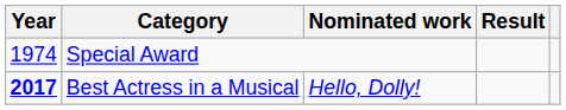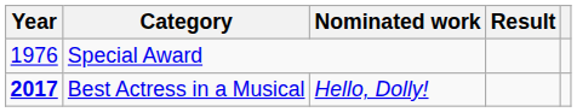Special Award | Year: 1974 -> 1976
